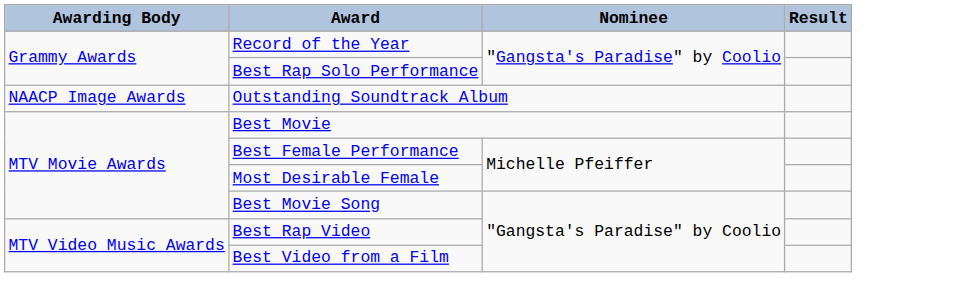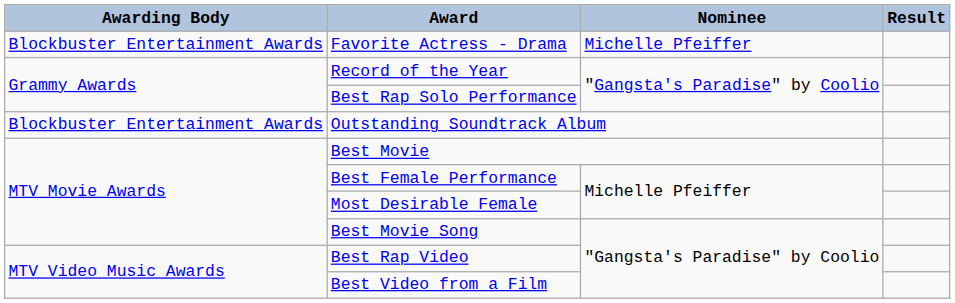+ row: Blockbuster Entertainment Awards | Favorite Actress - Drama | Michelle Pfeiffer
Outstanding Soundtrack Album | Awarding Body: NAACP Image Awards -> Blockbuster Entertainment Awards
